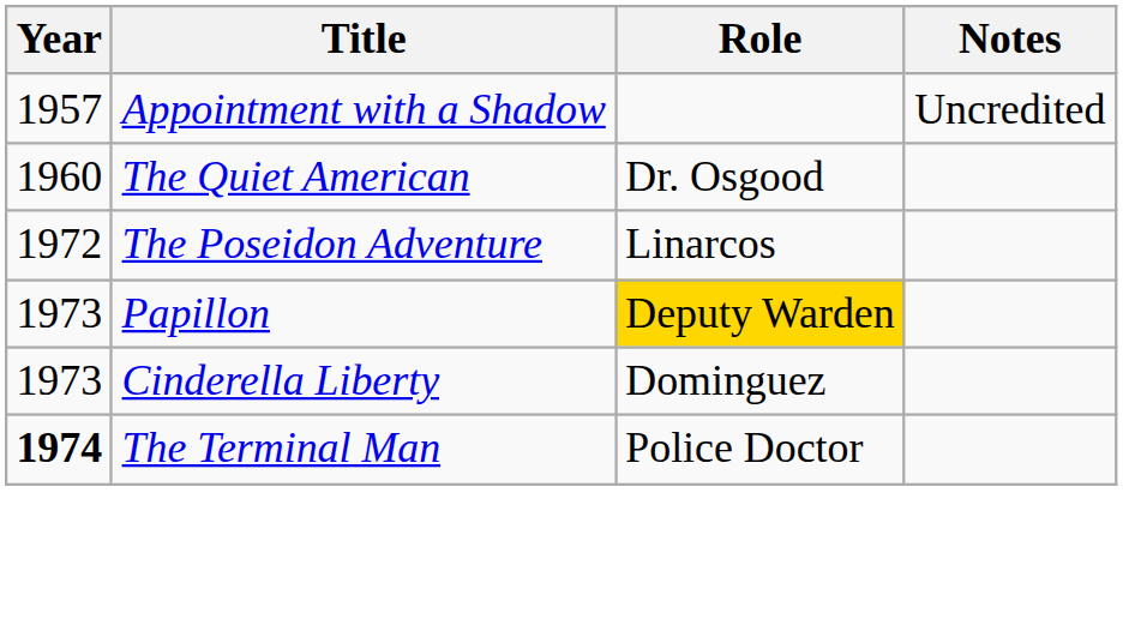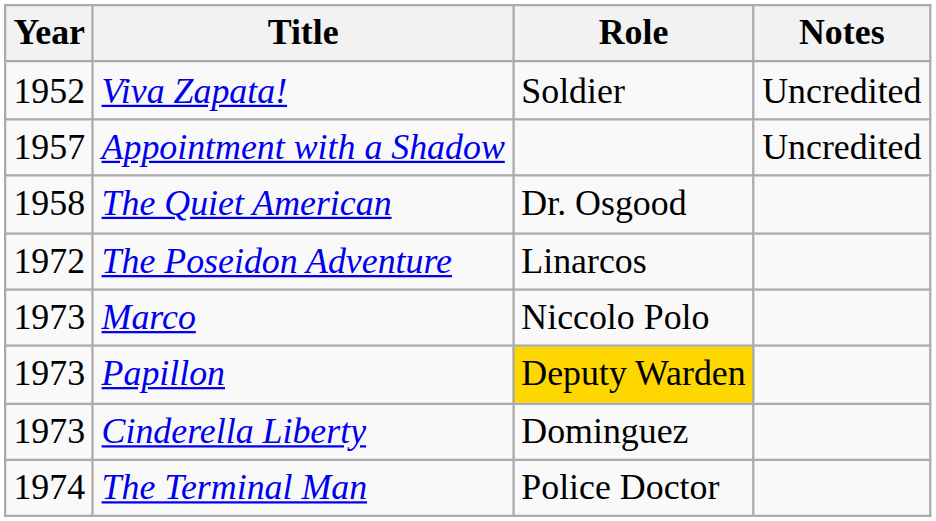+ row: 1952 | Viva Zapata! | Soldier | Uncredited
The Quiet American | Year: 1960 -> 1958
+ row: 1973 | Marco | Niccolo Polo
The Terminal Man | Year: bold -> normal
